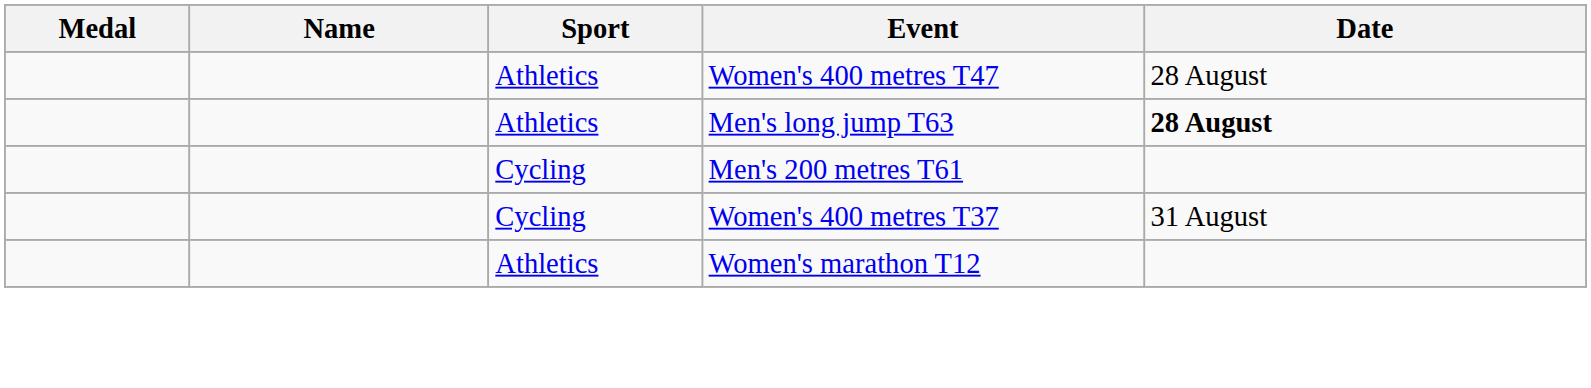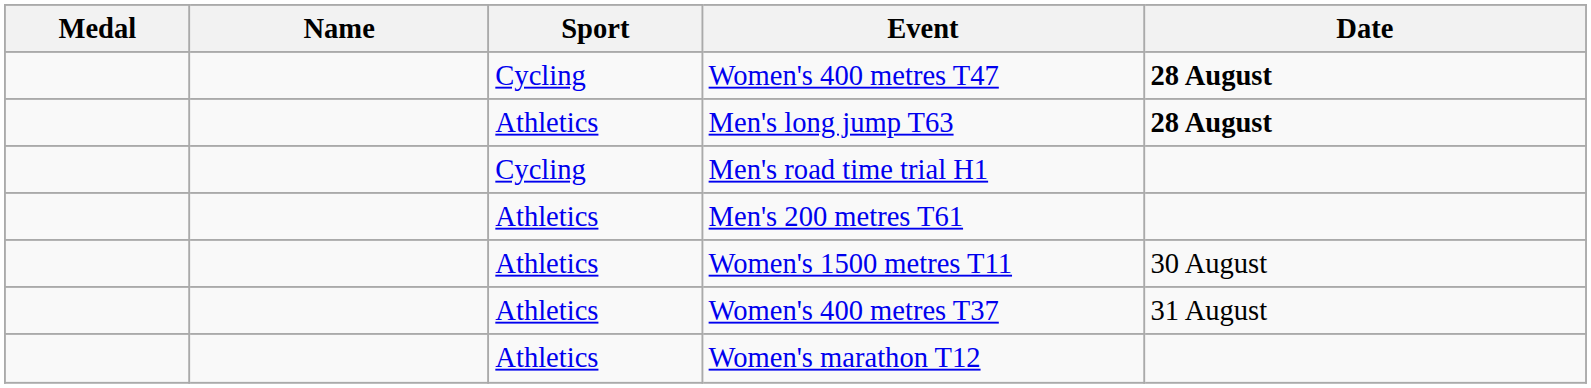Women's 400 metres T47 | Sport: Athletics -> Cycling
Women's 400 metres T47 | Date: normal -> bold
+ row: Cycling | Men's road time trial H1
Men's 200 metres T61 | Sport: Cycling -> Athletics
+ row: Athletics | Women's 1500 metres T11 | 30 August
Women's 400 metres T37 | Sport: Cycling -> Athletics
